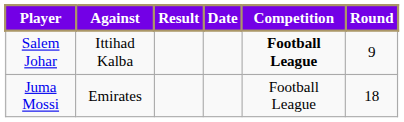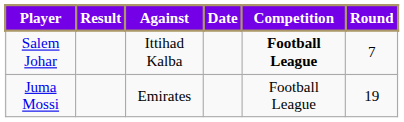columns swapped: Against <-> Result
Salem Johar | Round: 9 -> 7
Juma Mossi | Round: 18 -> 19
